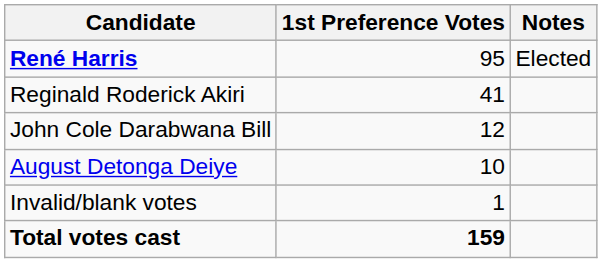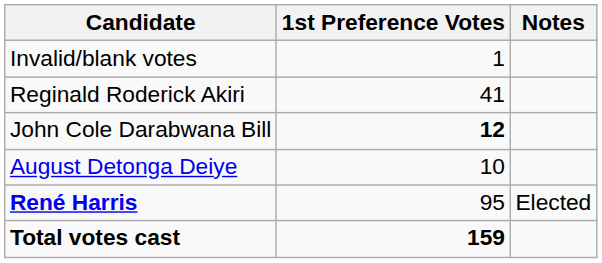rows swapped: René Harris <-> Invalid/blank votes
John Cole Darabwana Bill | 1st Preference Votes: normal -> bold
